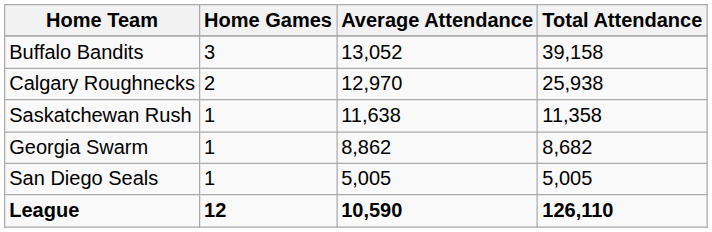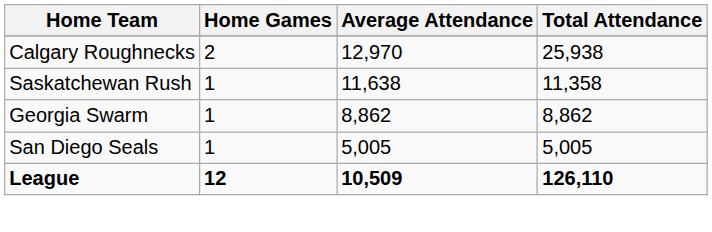- row: Buffalo Bandits | 3 | 13,052 | 39,158
Georgia Swarm | Total Attendance: 8,682 -> 8,862
League | Average Attendance: 10,590 -> 10,509
